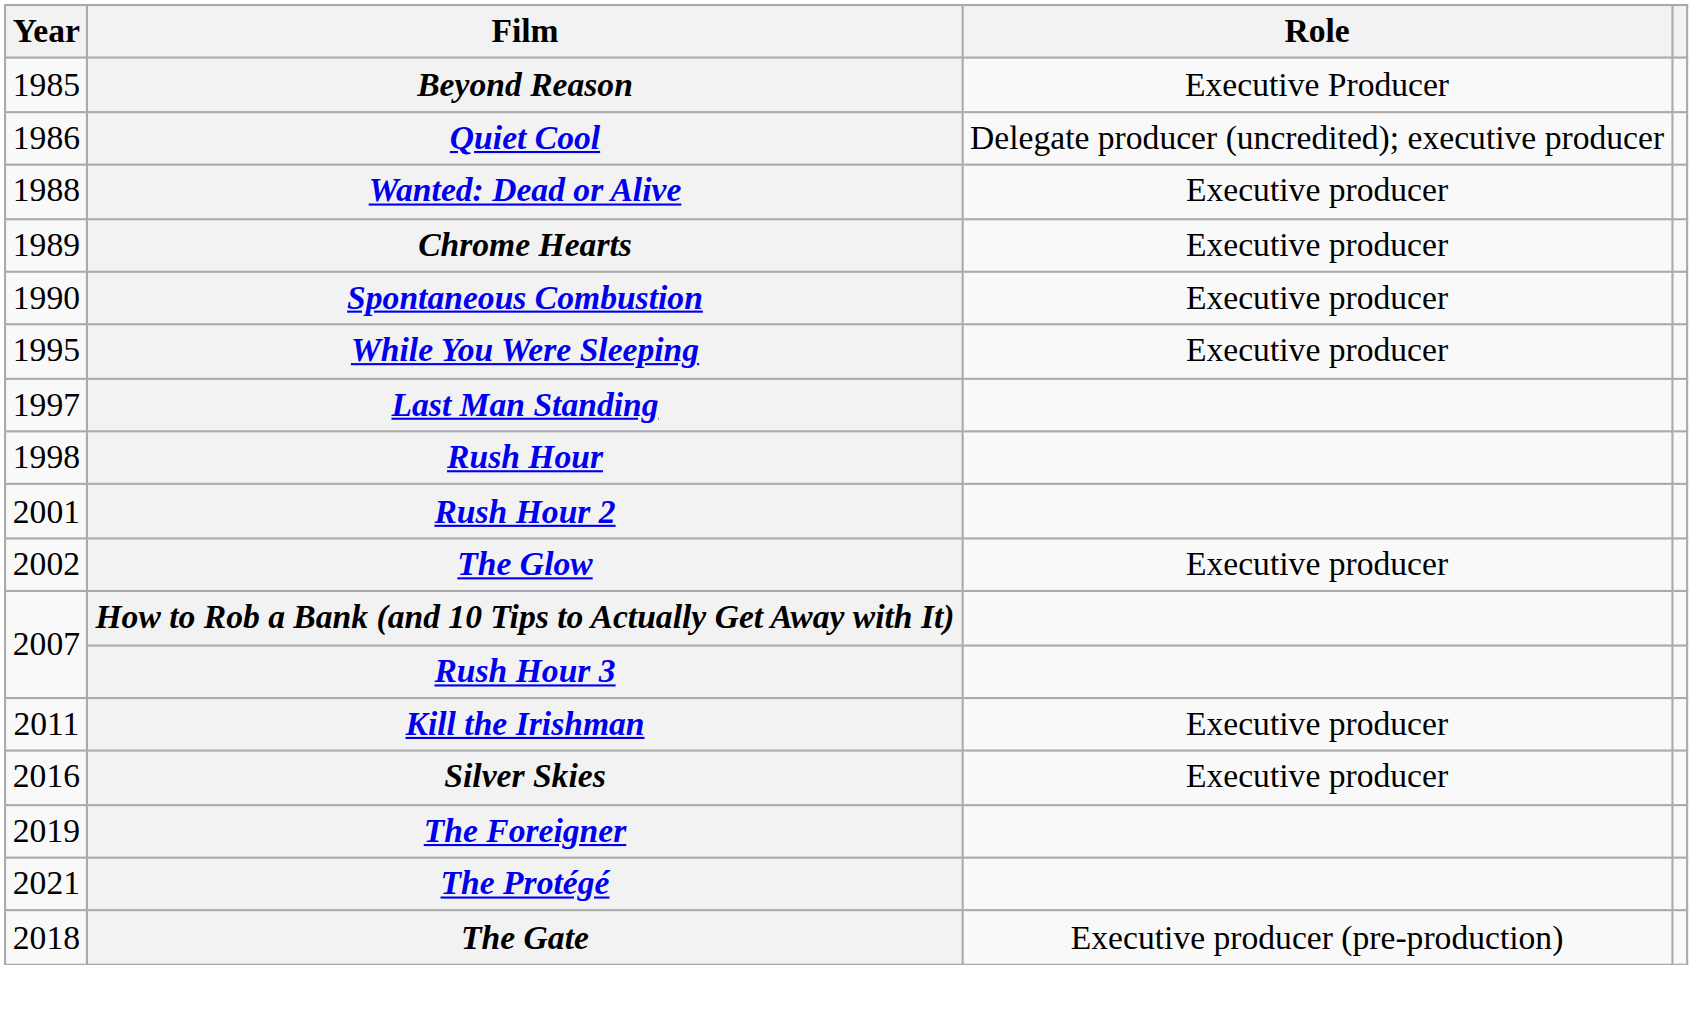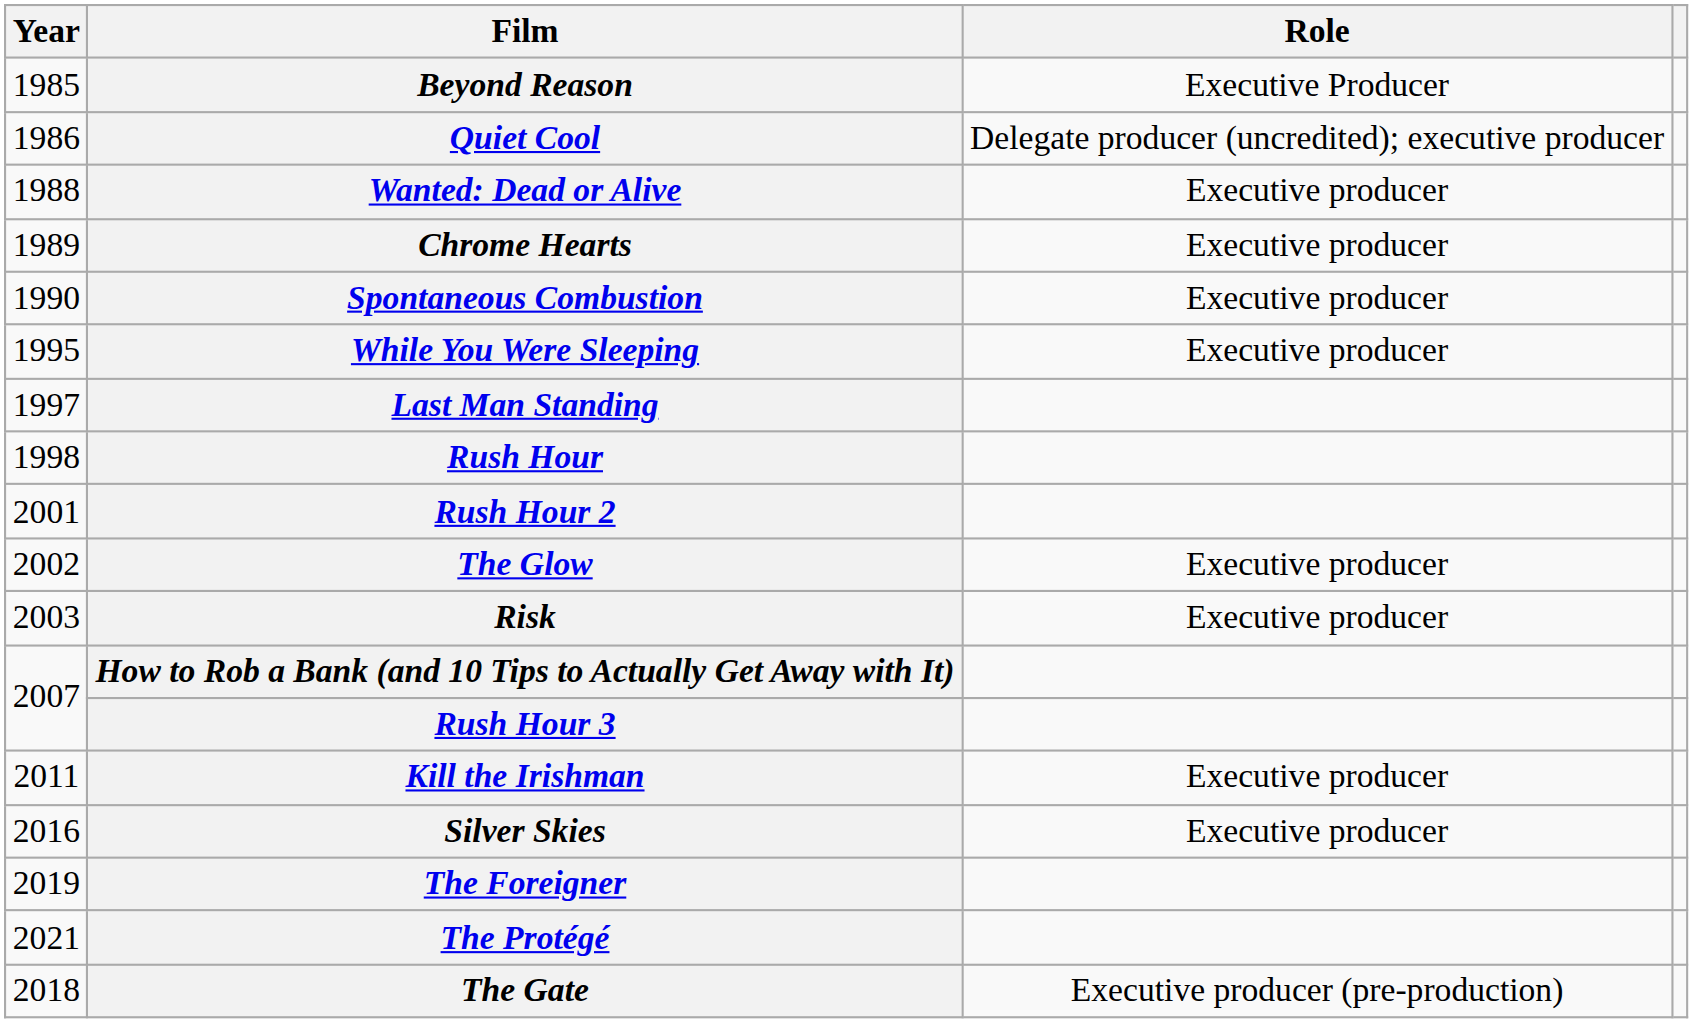+ row: 2003 | Risk | Executive producer
